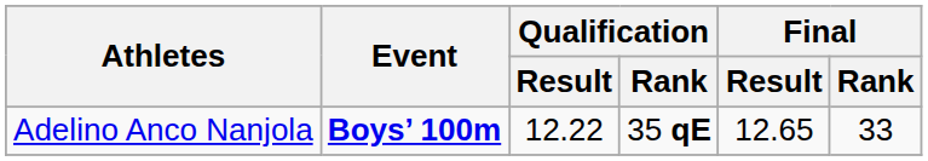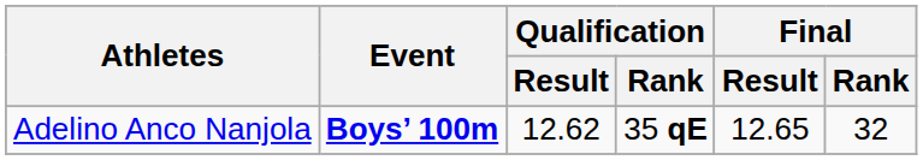Adelino Anco Nanjola | Qualification / Result: 12.22 -> 12.62
Adelino Anco Nanjola | Final / Rank: 33 -> 32
